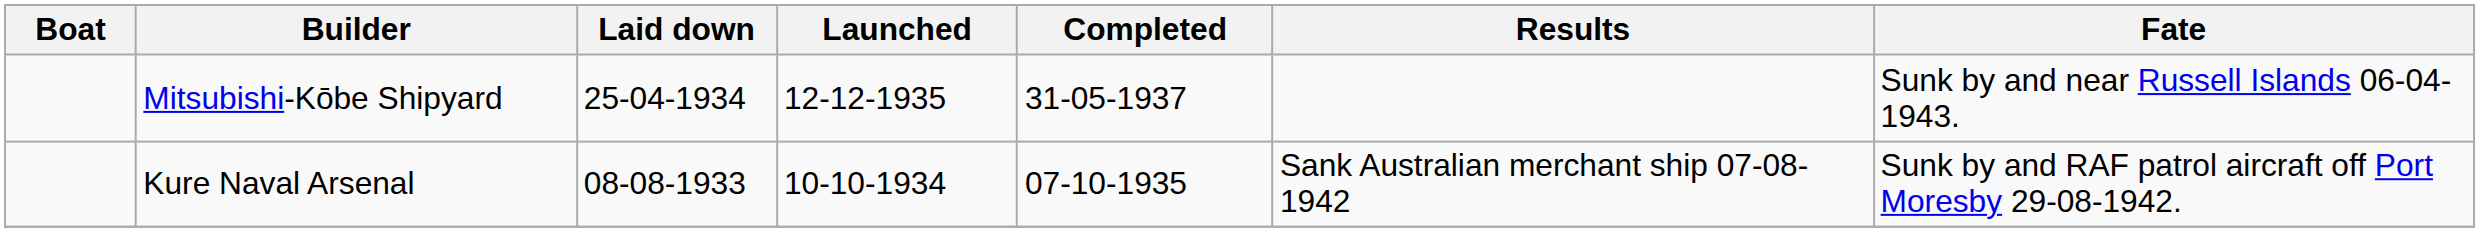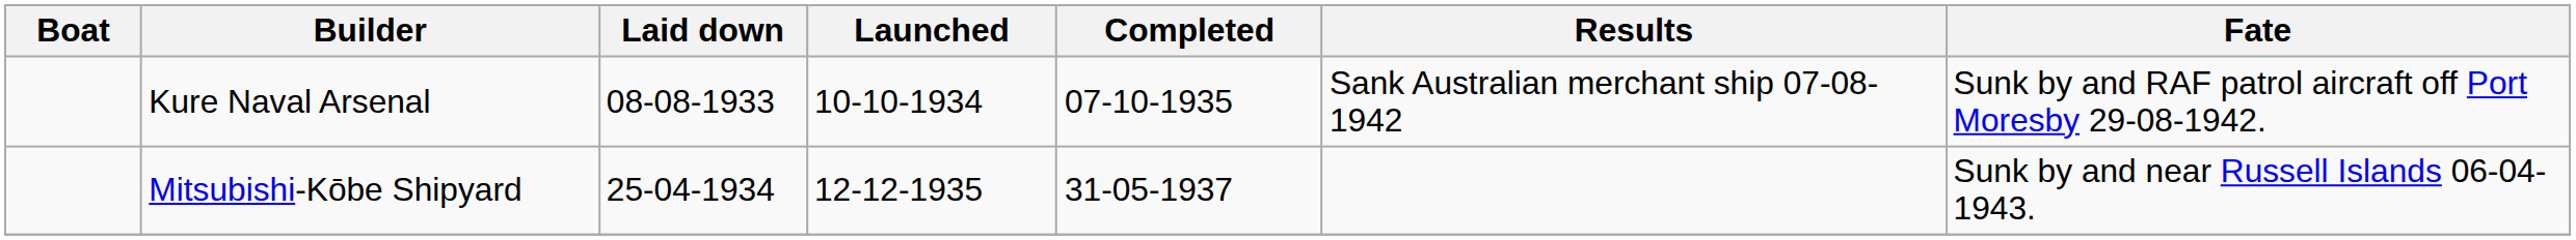rows swapped: Kure Naval Arsenal <-> Mitsubishi-Kōbe Shipyard
